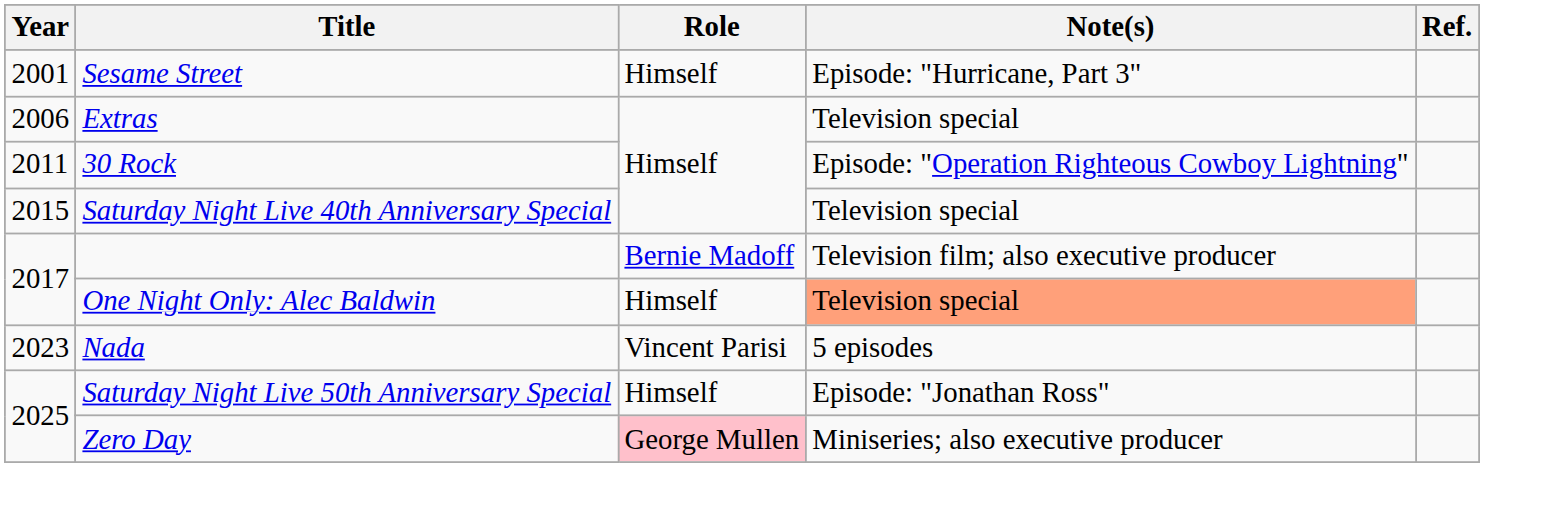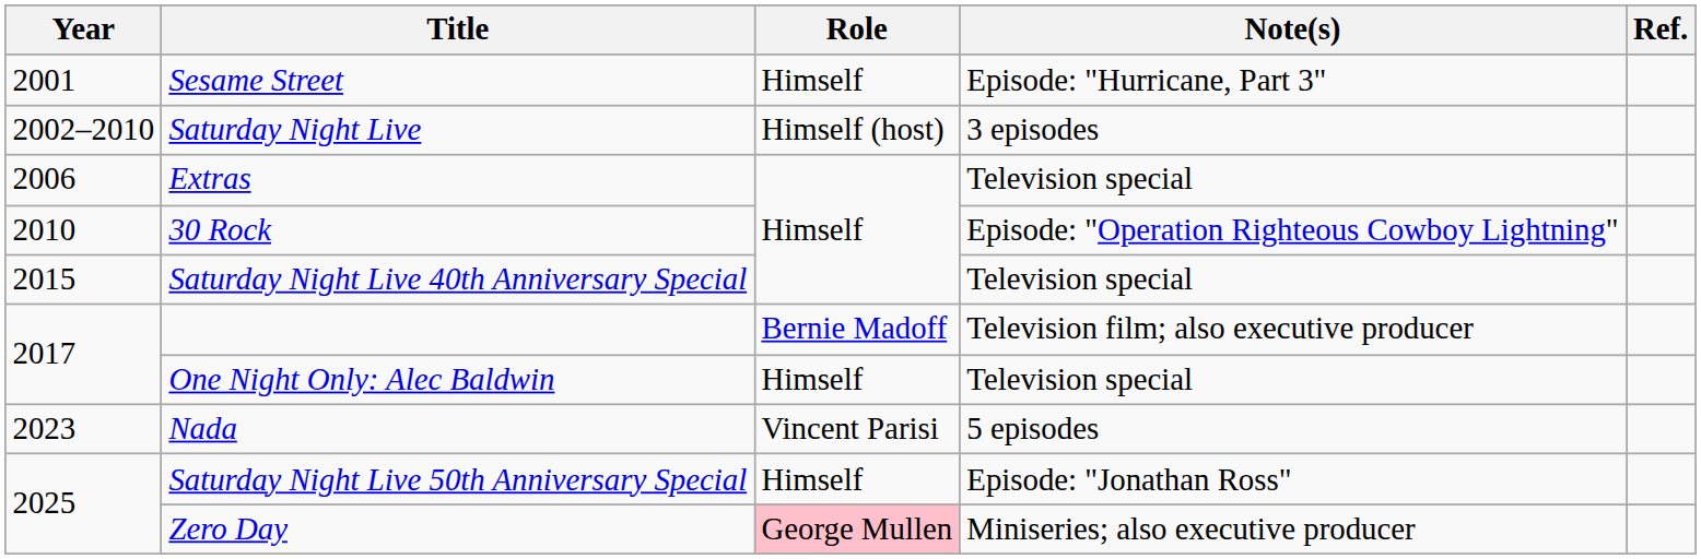+ row: 2002–2010 | Saturday Night Live | Himself (host) | 3 episodes
30 Rock | Year: 2011 -> 2010
One Night Only: Alec Baldwin | Note(s): lightsalmon background -> no background
